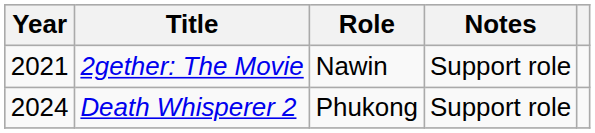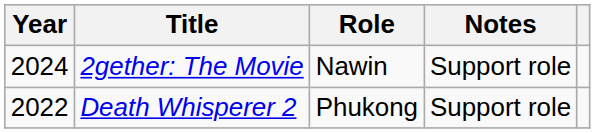2gether: The Movie | Year: 2021 -> 2024
Death Whisperer 2 | Year: 2024 -> 2022
